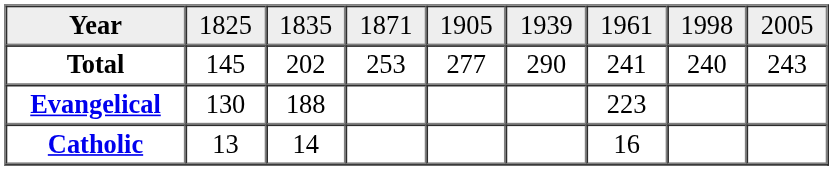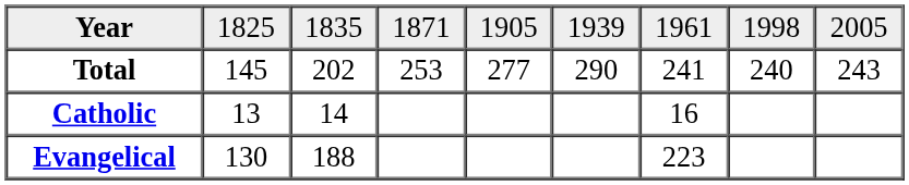rows swapped: Catholic <-> Evangelical
